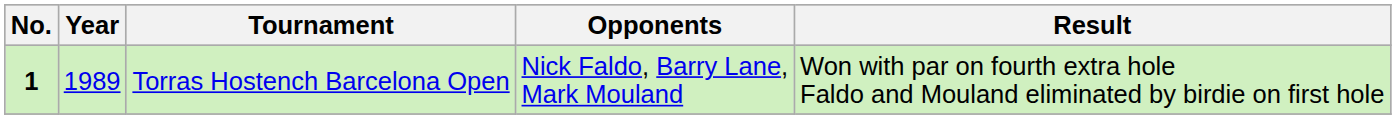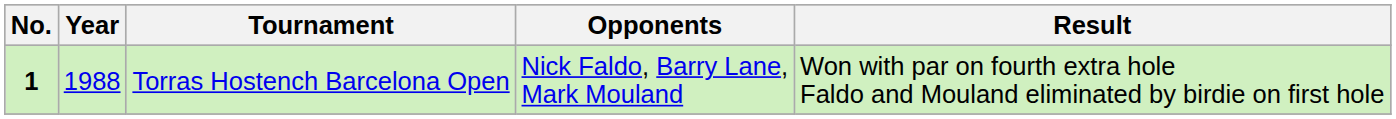Torras Hostench Barcelona Open | Year: 1989 -> 1988
